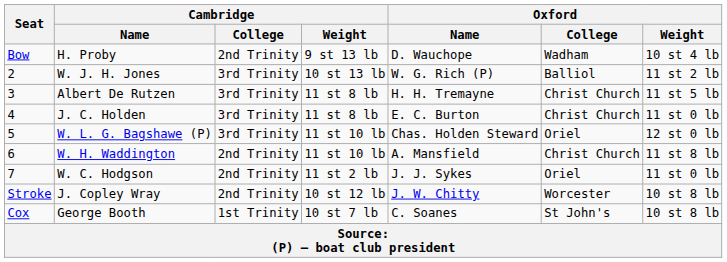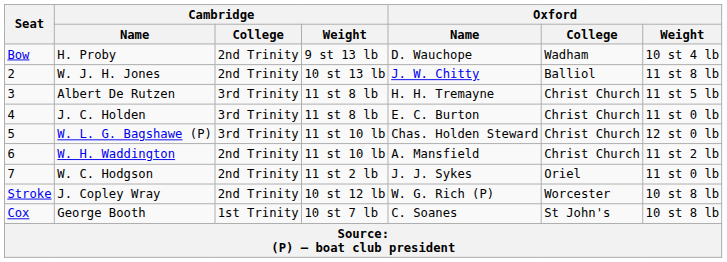W. J. H. Jones | Cambridge / College: 3rd Trinity -> 2nd Trinity
W. J. H. Jones | Oxford / Name: W. G. Rich (P) -> J. W. Chitty
W. J. H. Jones | Oxford / Weight: 11 st 2 lb -> 11 st 8 lb
W. L. G. Bagshawe (P) | Oxford / College: Oriel -> Christ Church
W. H. Waddington | Oxford / Weight: 11 st 8 lb -> 11 st 2 lb
J. Copley Wray | Oxford / Name: J. W. Chitty -> W. G. Rich (P)
